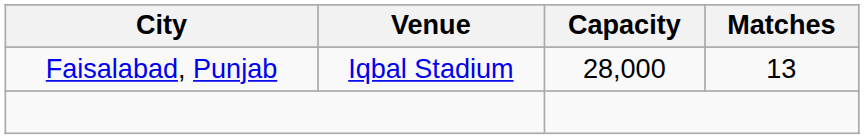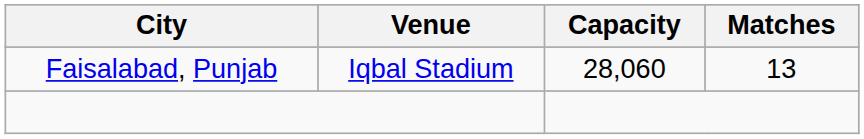Faisalabad, Punjab | Capacity: 28,000 -> 28,060
